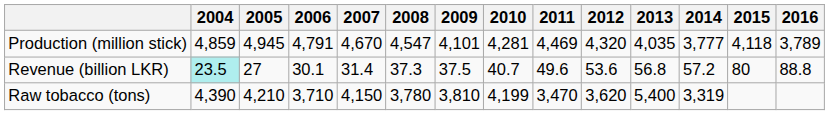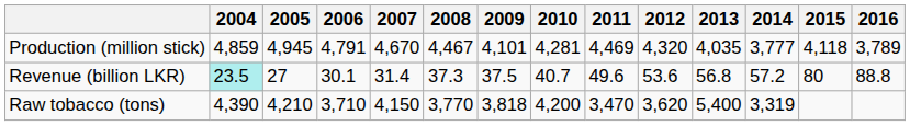Production (million stick) | 2008: 4,547 -> 4,467
Raw tobacco (tons) | 2008: 3,780 -> 3,770
Raw tobacco (tons) | 2009: 3,810 -> 3,818
Raw tobacco (tons) | 2010: 4,199 -> 4,200
